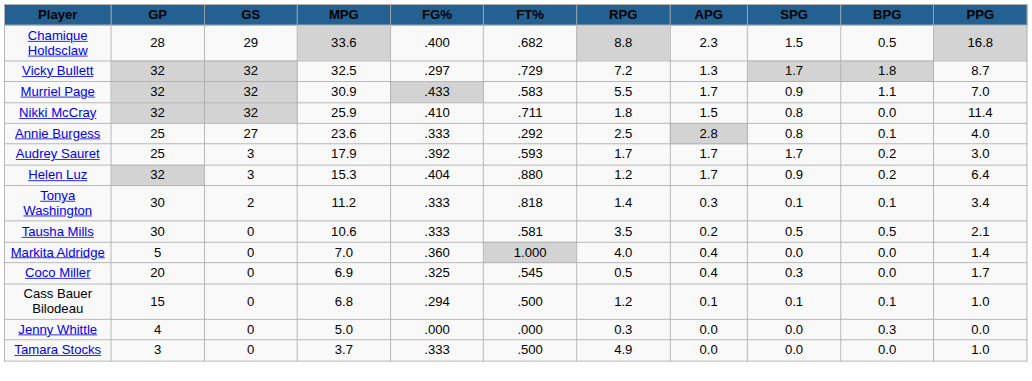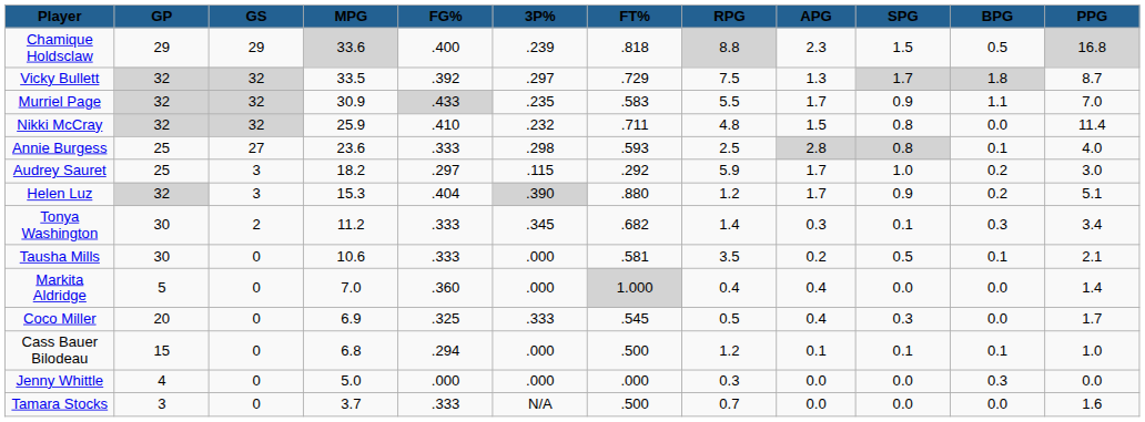+ column: 3P% | .239 | .297 | .235 | .232 | .298 | .115 | .390 | .345 | .000 | .000 | .333 | .000 | .000 | N/A
Chamique Holdsclaw | GP: 28 -> 29
Chamique Holdsclaw | FT%: .682 -> .818
Vicky Bullett | MPG: 32.5 -> 33.5
Vicky Bullett | FG%: .297 -> .392
Vicky Bullett | RPG: 7.2 -> 7.5
Nikki McCray | RPG: 1.8 -> 4.8
Annie Burgess | FT%: .292 -> .593
Annie Burgess | SPG: no background -> lightgrey background
Audrey Sauret | MPG: 17.9 -> 18.2
Audrey Sauret | FG%: .392 -> .297
Audrey Sauret | FT%: .593 -> .292
Audrey Sauret | RPG: 1.7 -> 5.9
Audrey Sauret | SPG: 1.7 -> 1.0
Helen Luz | PPG: 6.4 -> 5.1
Tonya Washington | FT%: .818 -> .682
Tonya Washington | BPG: 0.1 -> 0.3
Tausha Mills | BPG: 0.5 -> 0.1
Markita Aldridge | RPG: 4.0 -> 0.4
Tamara Stocks | RPG: 4.9 -> 0.7
Tamara Stocks | PPG: 1.0 -> 1.6
